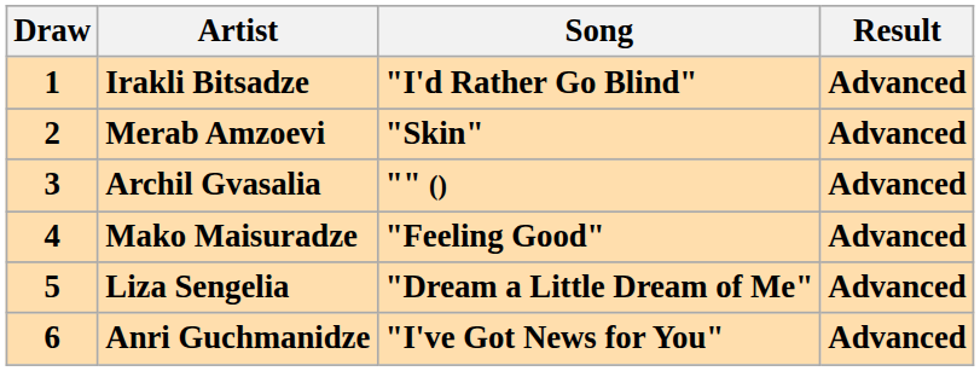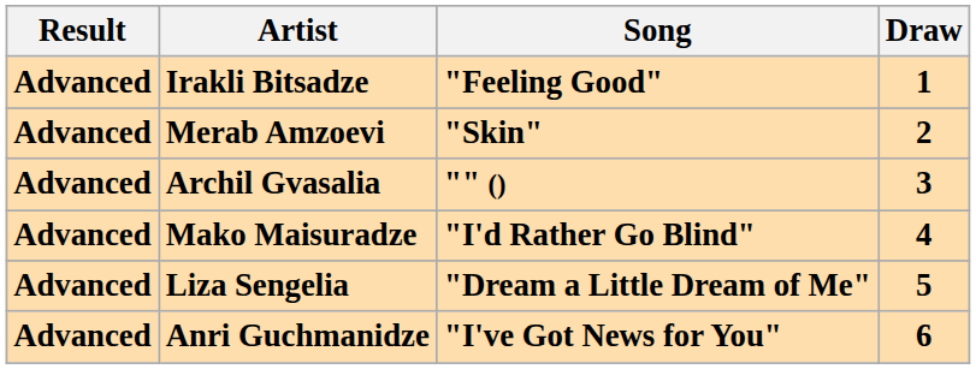columns swapped: Draw <-> Result
Irakli Bitsadze | Song: "I'd Rather Go Blind" -> "Feeling Good"
Mako Maisuradze | Song: "Feeling Good" -> "I'd Rather Go Blind"
